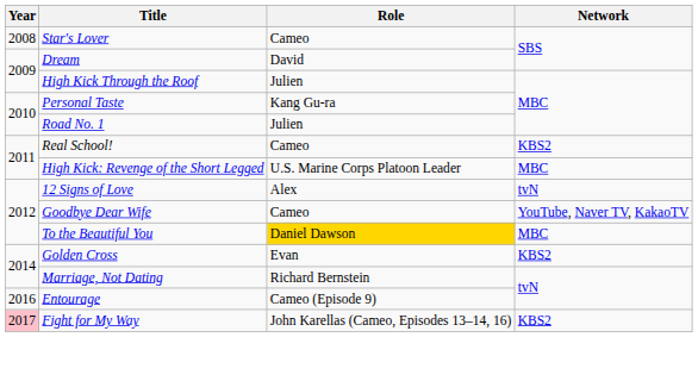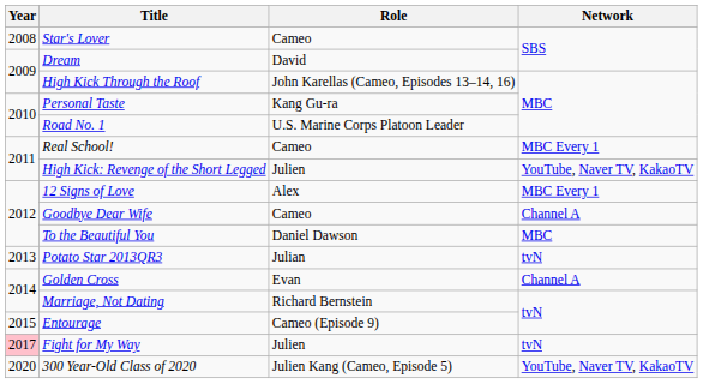High Kick Through the Roof | Role: Julien -> John Karellas (Cameo, Episodes 13–14, 16)
Road No. 1 | Role: Julien -> U.S. Marine Corps Platoon Leader
Real School! | Network: KBS2 -> MBC Every 1
High Kick: Revenge of the Short Legged | Role: U.S. Marine Corps Platoon Leader -> Julien
High Kick: Revenge of the Short Legged | Network: MBC -> YouTube, Naver TV, KakaoTV
12 Signs of Love | Network: tvN -> MBC Every 1
Goodbye Dear Wife | Network: YouTube, Naver TV, KakaoTV -> Channel A
To the Beautiful You | Role: gold background -> no background
+ row: 2013 | Potato Star 2013QR3 | Julian | tvN
Golden Cross | Network: KBS2 -> Channel A
Entourage | Year: 2016 -> 2015
Fight for My Way | Role: John Karellas (Cameo, Episodes 13–14, 16) -> Julien
Fight for My Way | Network: KBS2 -> tvN
+ row: 2020 | 300 Year-Old Class of 2020 | Julien Kang (Cameo, Episode 5) | YouTube, Naver TV, KakaoTV
